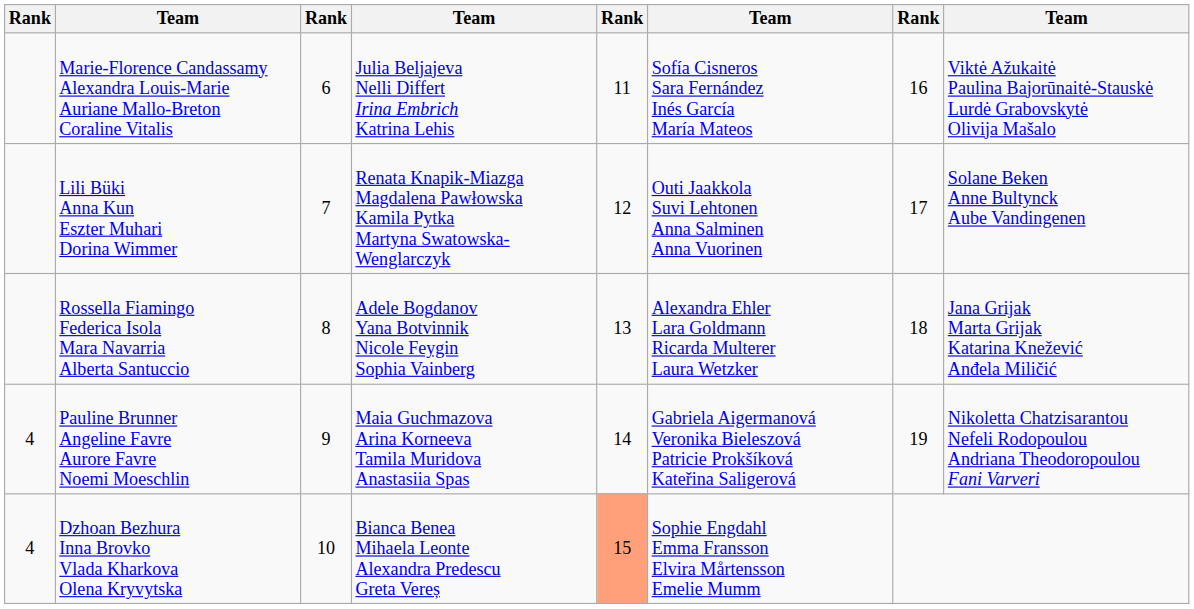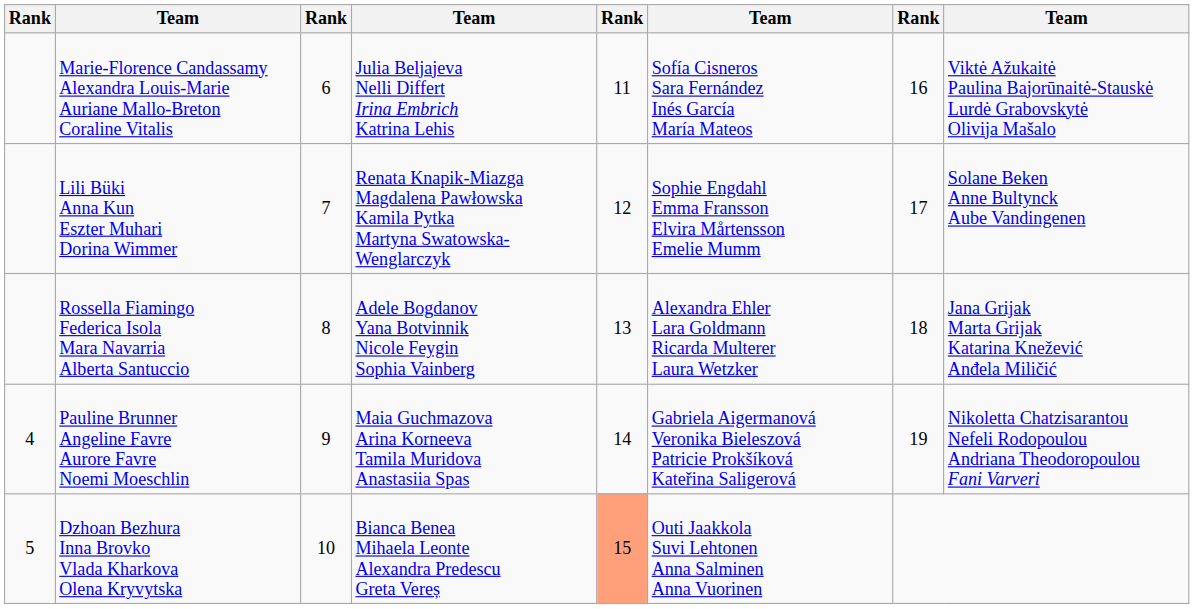Lili Büki Anna Kun Eszter Muhari Dorina Wimmer | column 6: Outi Jaakkola Suvi Lehtonen Anna Salminen Anna Vuorinen -> Sophie Engdahl Emma Fransson Elvira Mårtensson Emelie Mumm
Dzhoan Bezhura Inna Brovko Vlada Kharkova Olena Kryvytska | column 1: 4 -> 5
Dzhoan Bezhura Inna Brovko Vlada Kharkova Olena Kryvytska | column 6: Sophie Engdahl Emma Fransson Elvira Mårtensson Emelie Mumm -> Outi Jaakkola Suvi Lehtonen Anna Salminen Anna Vuorinen
